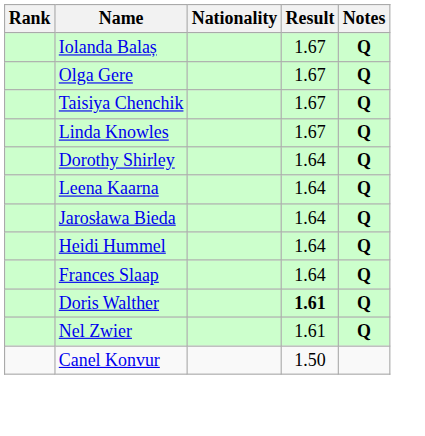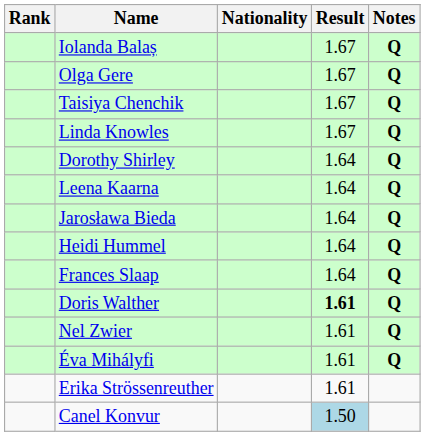+ row: Éva Mihályfi | 1.61 | Q
+ row: Erika Strössenreuther | 1.61
Canel Konvur | Result: no background -> lightblue background
